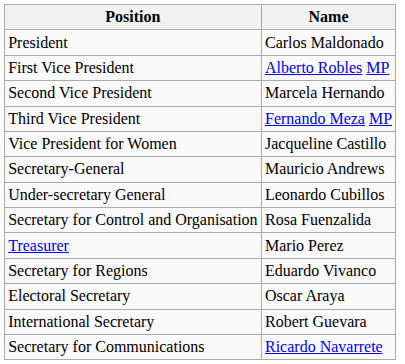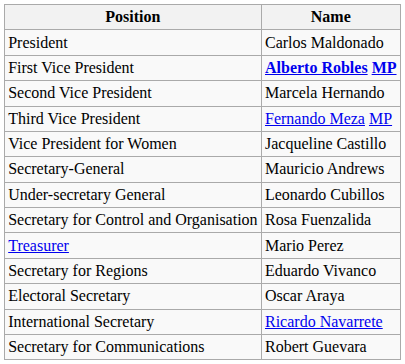First Vice President | Name: normal -> bold
International Secretary | Name: Robert Guevara -> Ricardo Navarrete
Secretary for Communications | Name: Ricardo Navarrete -> Robert Guevara
